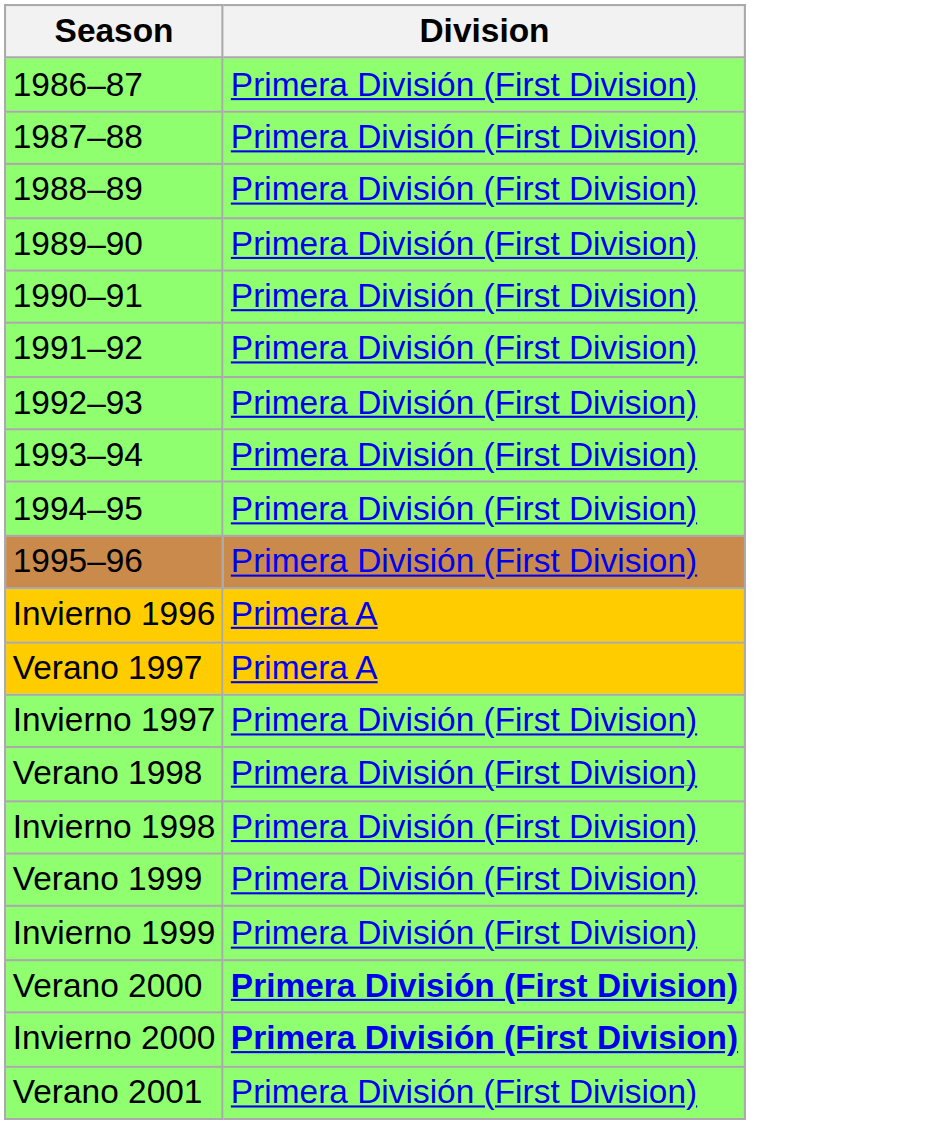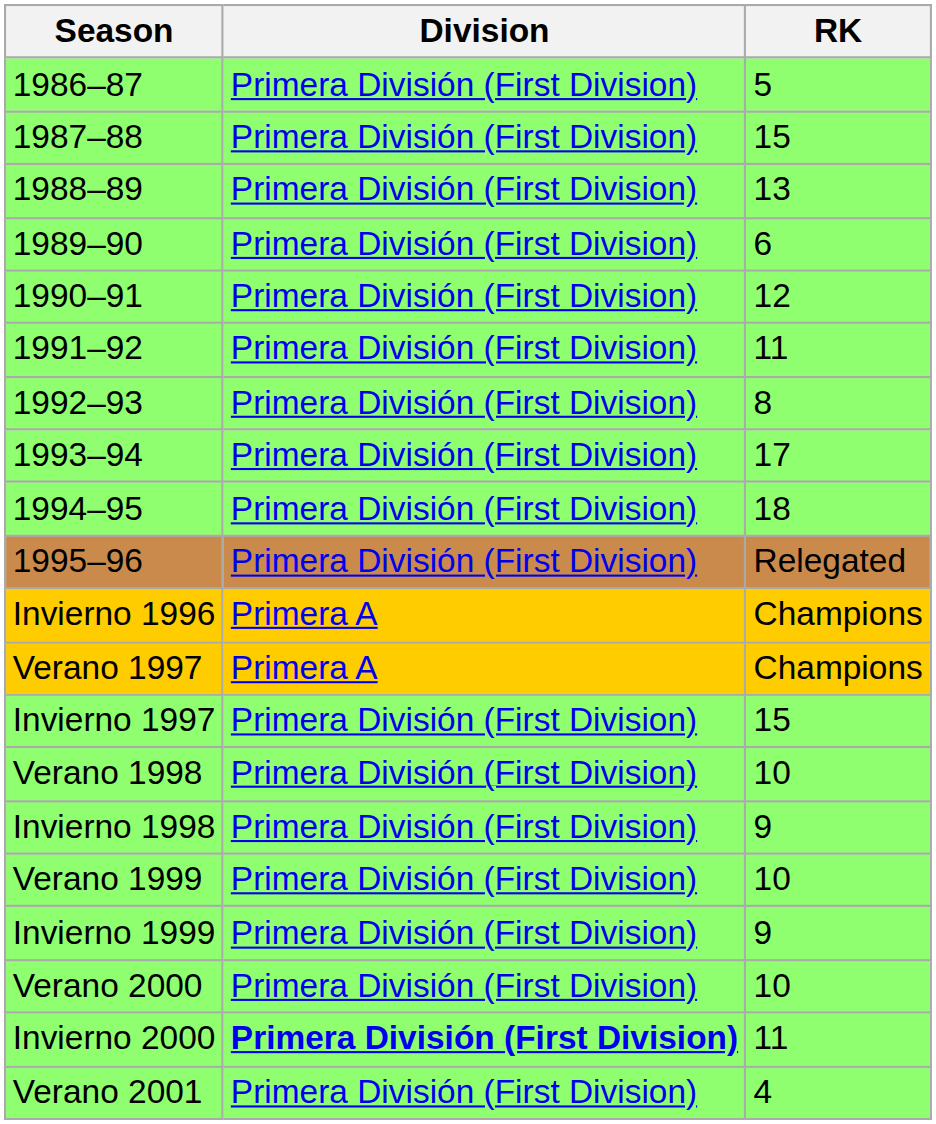+ column: RK | 5 | 15 | 13 | 6 | 12 | 11 | 8 | 17 | 18 | Relegated | Champions | Champions | 15 | 10 | 9 | 10 | 9 | 10 | 11 | 4
Verano 2000 | Division: bold -> normal
